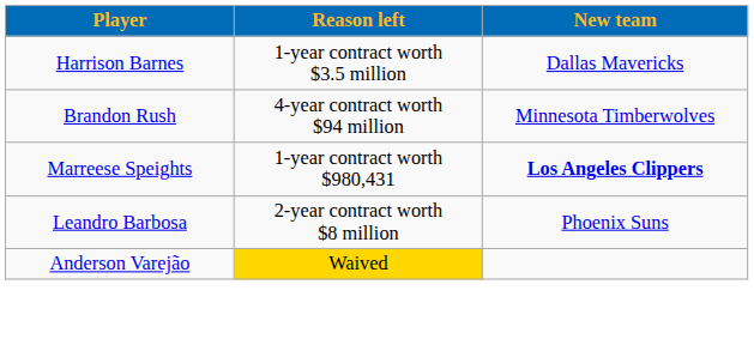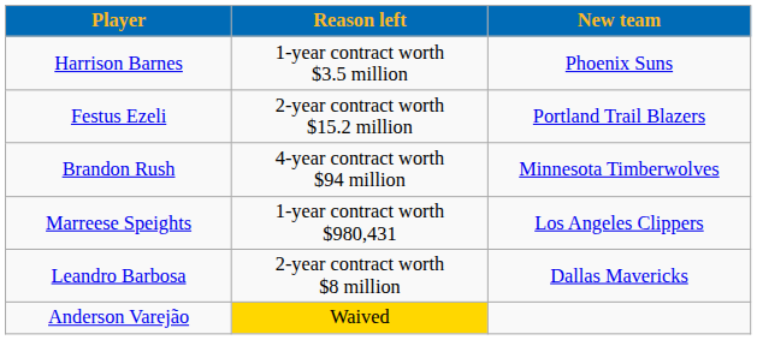Harrison Barnes | New team: Dallas Mavericks -> Phoenix Suns
+ row: Festus Ezeli | 2-year contract worth $15.2 million | Portland Trail Blazers
Marreese Speights | New team: bold -> normal
Leandro Barbosa | New team: Phoenix Suns -> Dallas Mavericks
